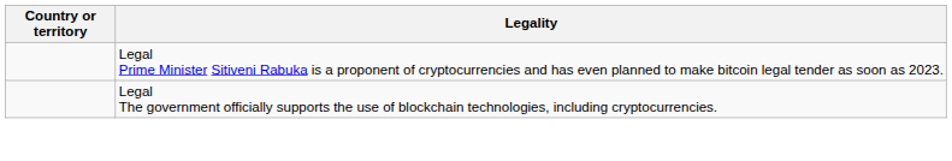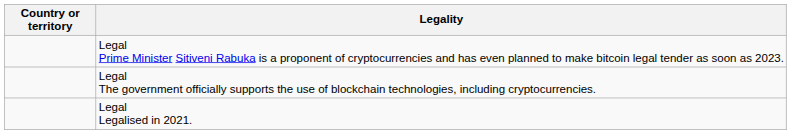+ row: Legal Legalised in 2021.
